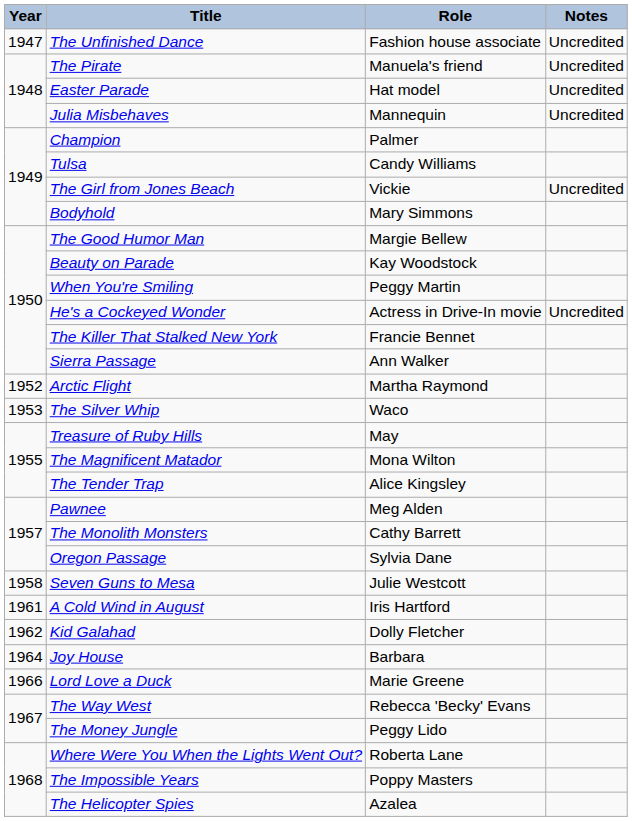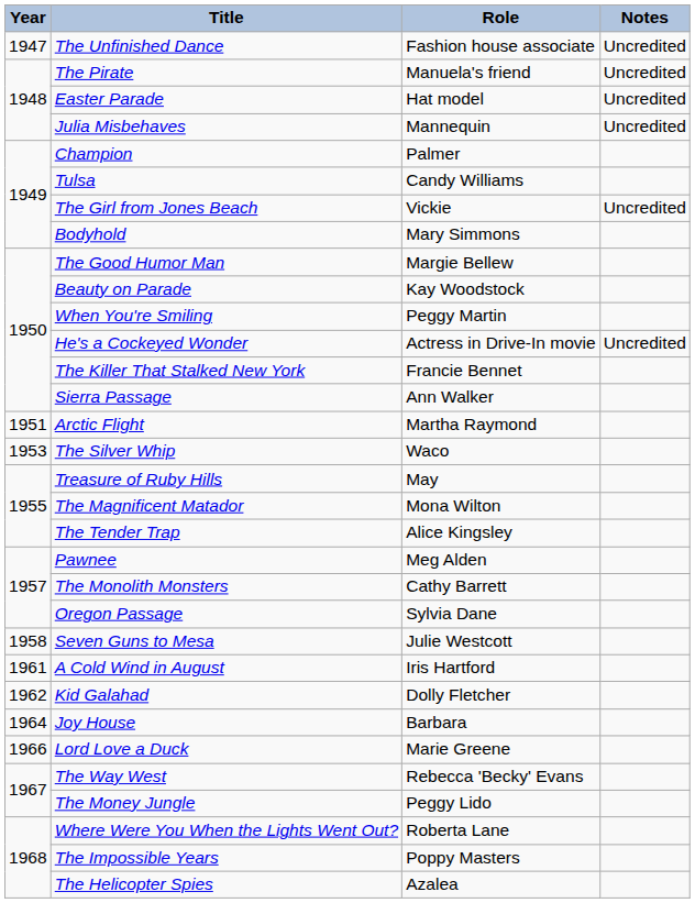Arctic Flight | Year: 1952 -> 1951
